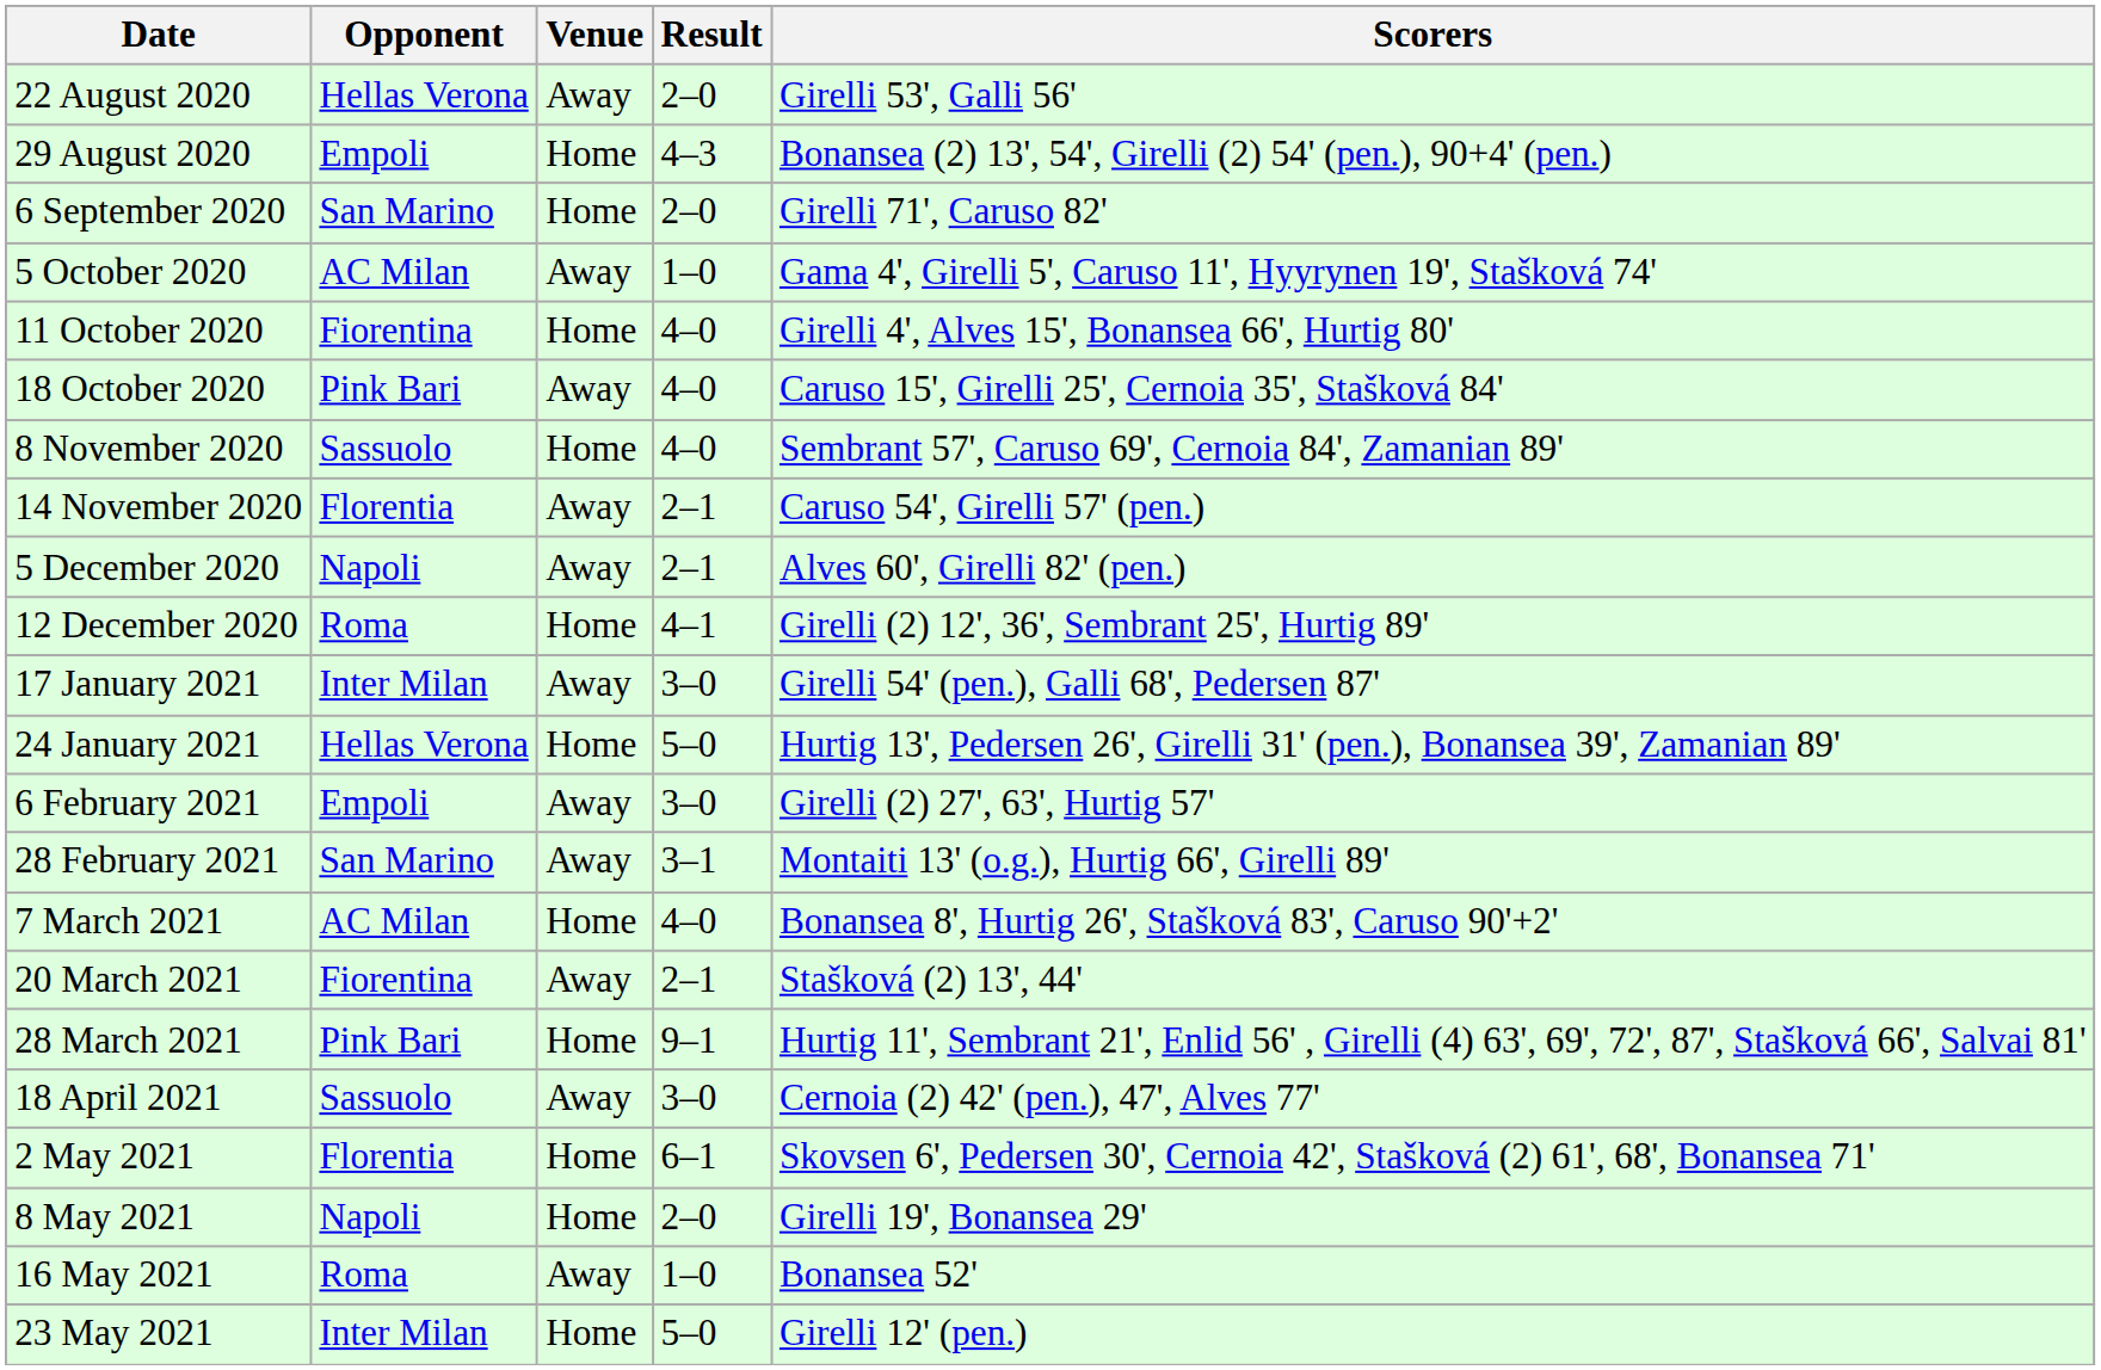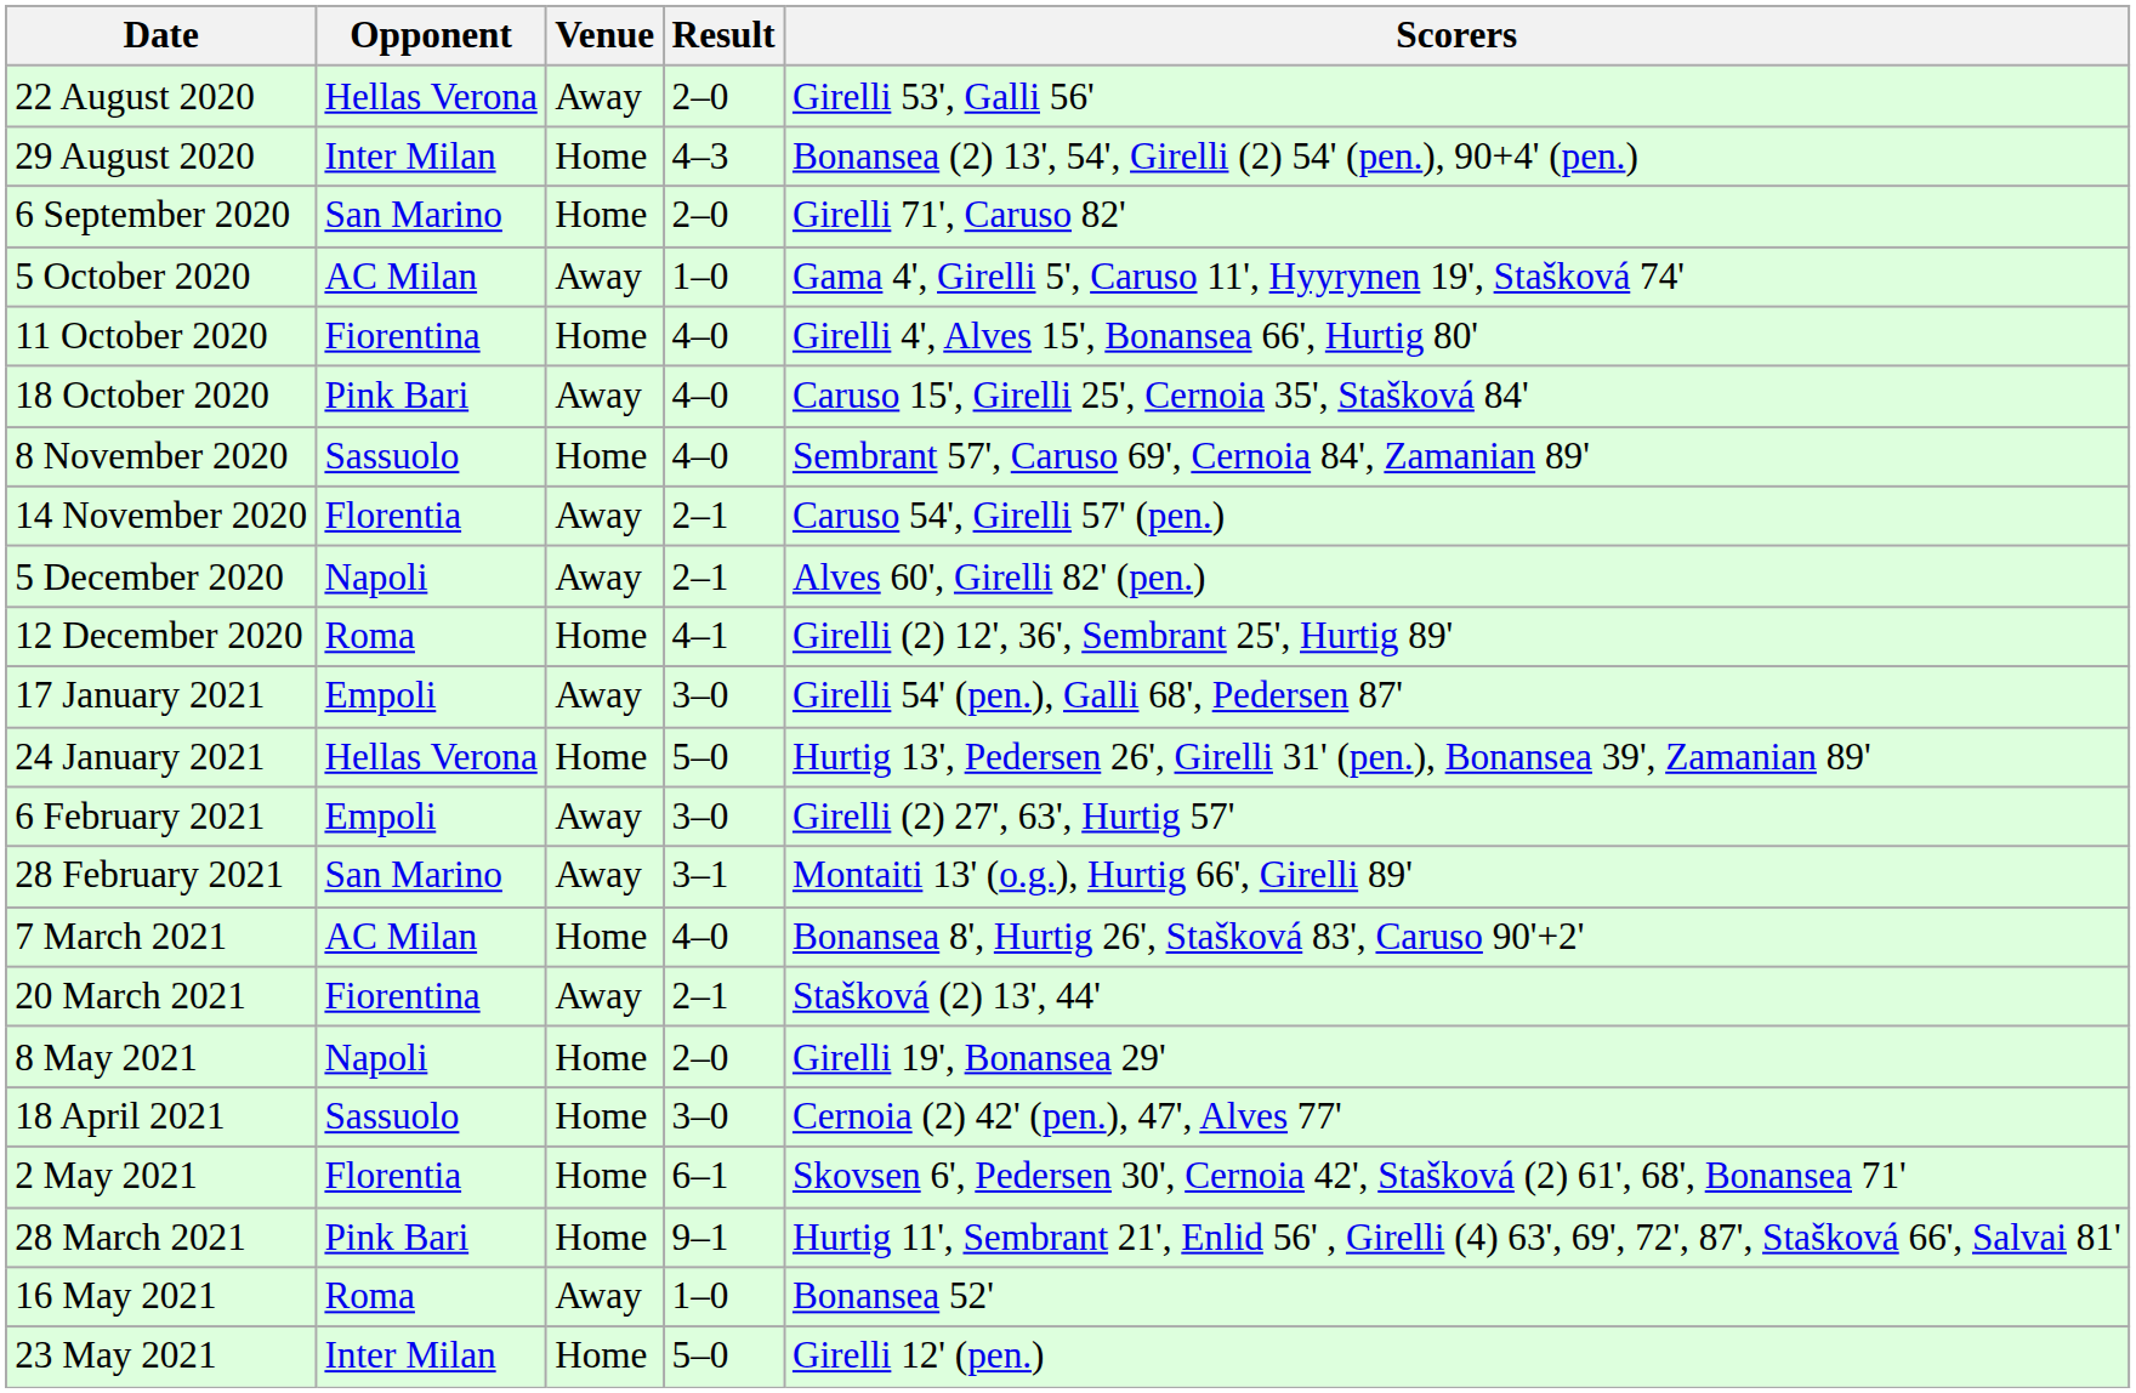29 August 2020 | Opponent: Empoli -> Inter Milan
17 January 2021 | Opponent: Inter Milan -> Empoli
rows swapped: 28 March 2021 <-> 8 May 2021
18 April 2021 | Venue: Away -> Home
